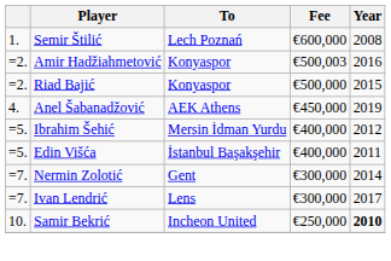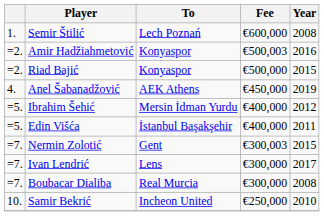Nermin Zolotić | Fee: €300,000 -> €300,003
Nermin Zolotić | Year: 2014 -> 2015
+ row: =7. | Boubacar Dialiba | Real Murcia | €300,000 | 2008
Samir Bekrić | Year: bold -> normal
